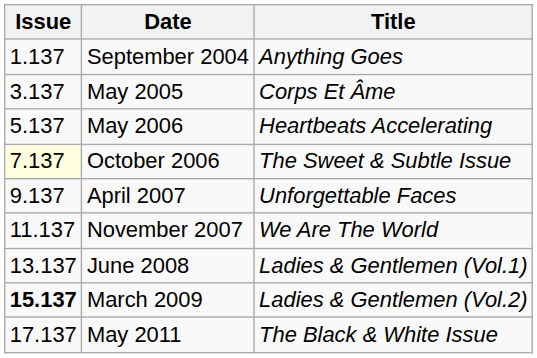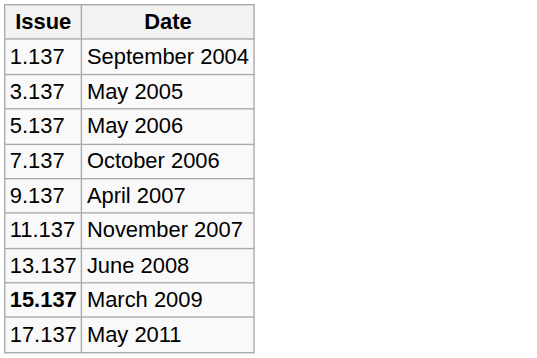- column: Title | Anything Goes | Corps Et Âme | Heartbeats Accelerating | The Sweet & Subtle Issue | Unforgettable Faces | We Are The World | Ladies & Gentlemen (Vol.1) | Ladies & Gentlemen (Vol.2) | The Black & White Issue
October 2006 | Issue: lightyellow background -> no background
